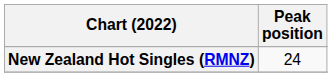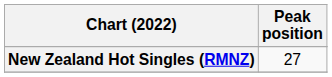New Zealand Hot Singles (RMNZ) | Peak position: 24 -> 27
